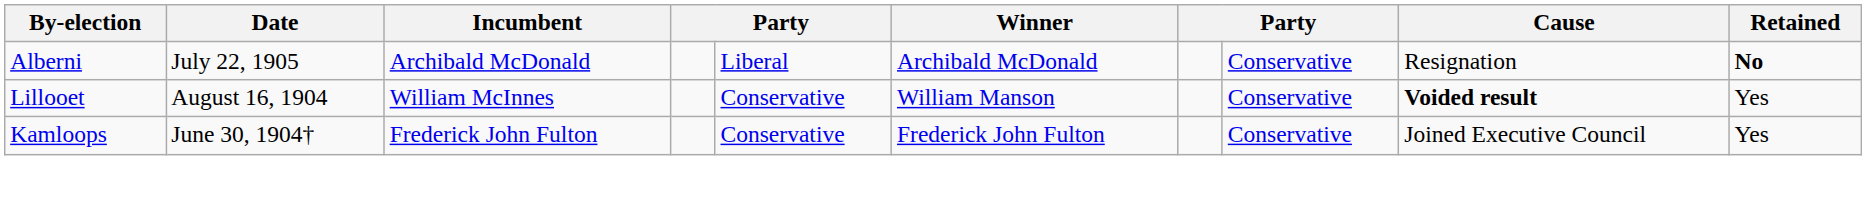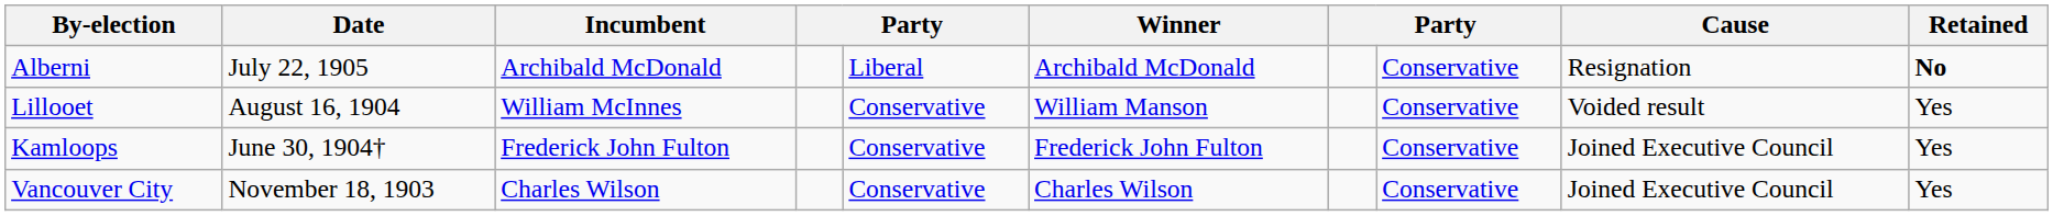Lillooet | Cause: bold -> normal
+ row: Vancouver City | November 18, 1903 | Charles Wilson | Conservative | Charles Wilson | Conservative | Joined Executive Council | Yes
